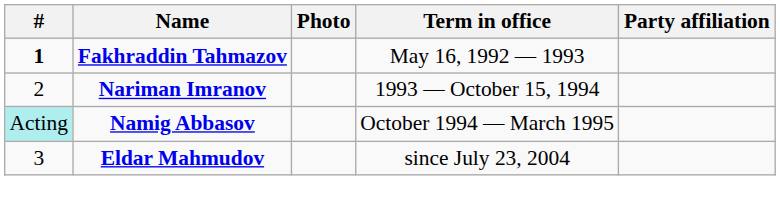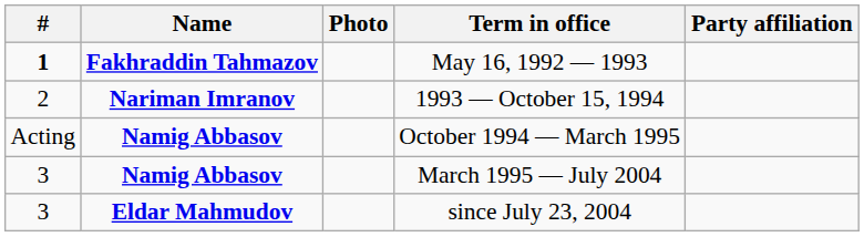October 1994 — March 1995 | #: paleturquoise background -> no background
+ row: 3 | Namig Abbasov | March 1995 — July 2004
